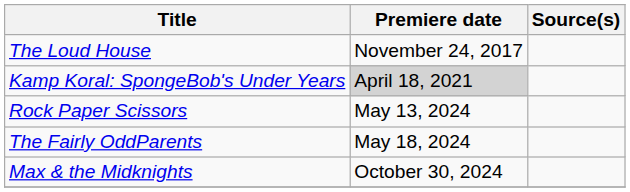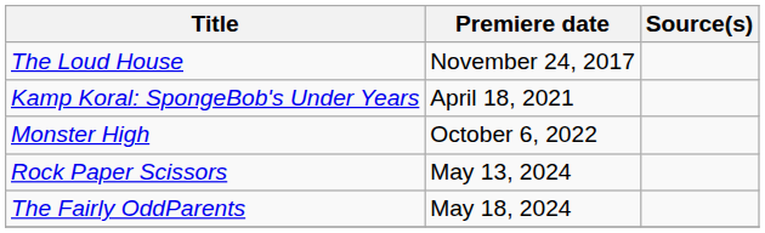Kamp Koral: SpongeBob's Under Years | Premiere date: lightgrey background -> no background
+ row: Monster High | October 6, 2022
- row: Max & the Midknights | October 30, 2024
